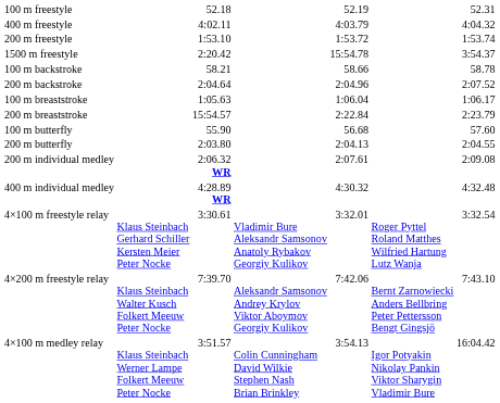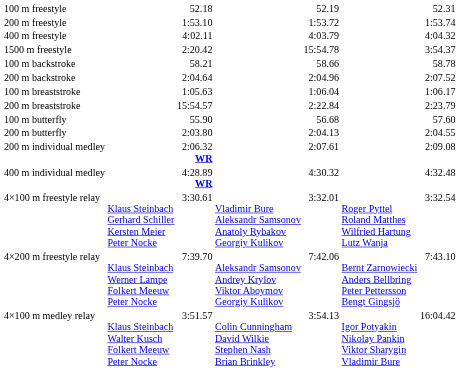rows swapped: 200 m freestyle <-> 400 m freestyle
4×200 m freestyle relay | column 2: Klaus Steinbach Walter Kusch Folkert Meeuw Peter Nocke -> Klaus Steinbach Werner Lampe Folkert Meeuw Peter Nocke
4×100 m medley relay | column 2: Klaus Steinbach Werner Lampe Folkert Meeuw Peter Nocke -> Klaus Steinbach Walter Kusch Folkert Meeuw Peter Nocke
